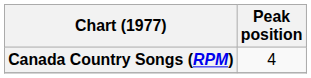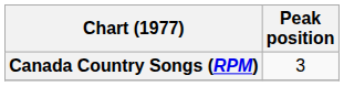Canada Country Songs (RPM) | Peak position: 4 -> 3
